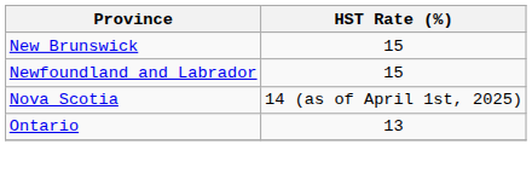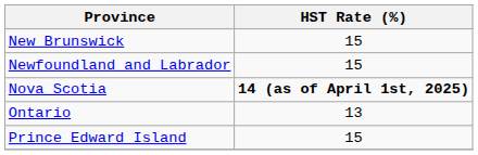Nova Scotia | HST Rate (%): normal -> bold
+ row: Prince Edward Island | 15
